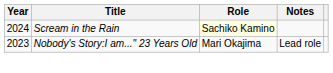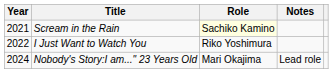Scream in the Rain | Year: 2024 -> 2021
+ row: 2022 | I Just Want to Watch You | Riko Yoshimura
Nobody's Story:I am..." 23 Years Old | Year: 2023 -> 2024
